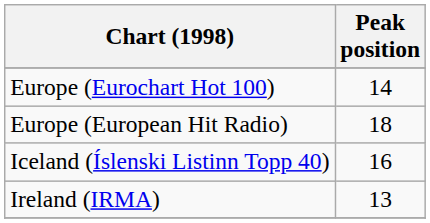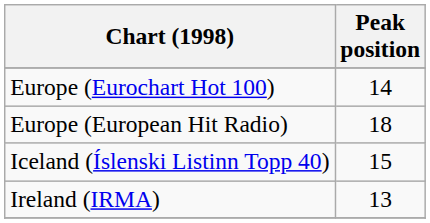Iceland (Íslenski Listinn Topp 40) | Peak position: 16 -> 15
